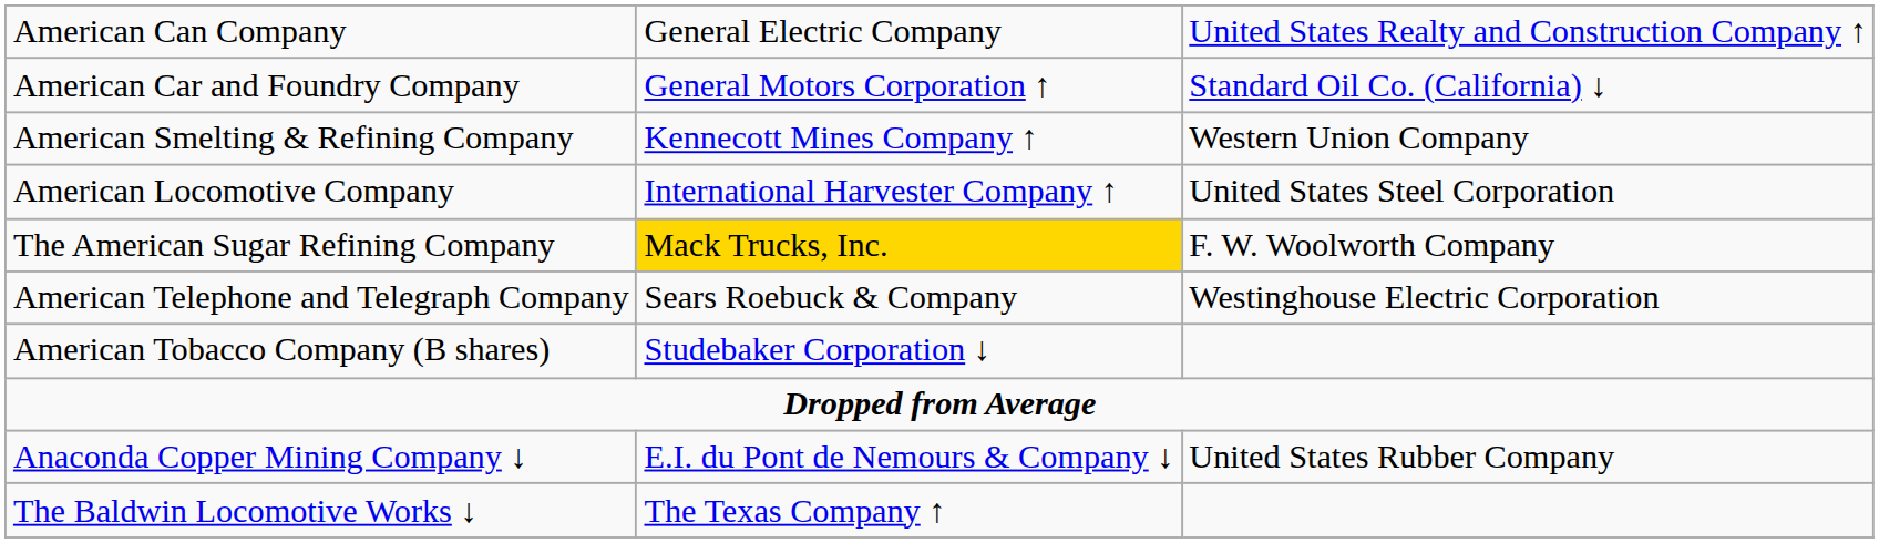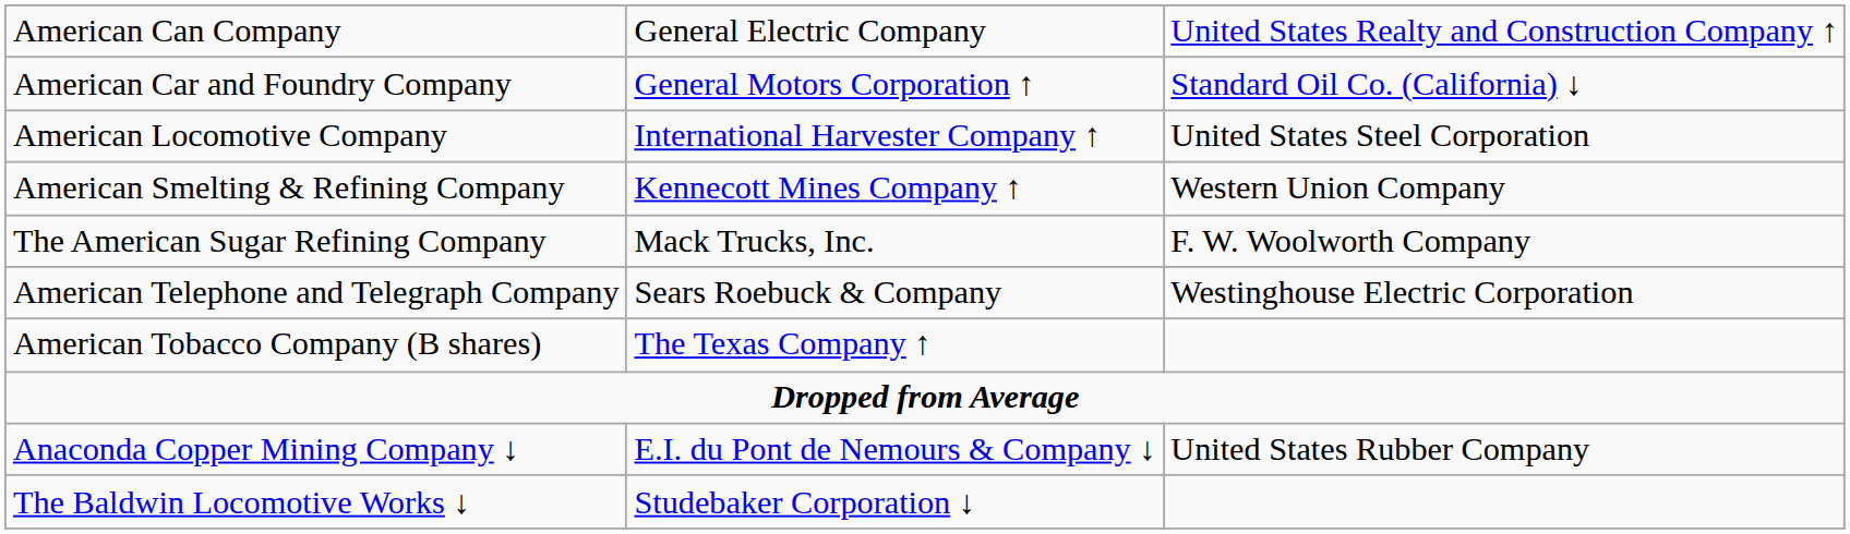rows swapped: American Locomotive Company <-> American Smelting & Refining Company
The American Sugar Refining Company | column 2: gold background -> no background
American Tobacco Company (B shares) | column 2: Studebaker Corporation ↓ -> The Texas Company ↑
The Baldwin Locomotive Works ↓ | column 2: The Texas Company ↑ -> Studebaker Corporation ↓
